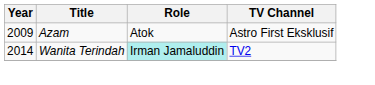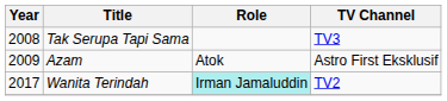+ row: 2008 | Tak Serupa Tapi Sama | TV3
Wanita Terindah | Year: 2014 -> 2017
